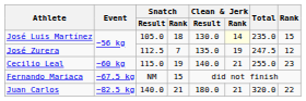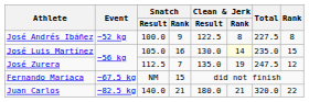+ row: José Andrés Ibáñez | −52 kg | 100.0 | 9 | 122.5 | 8 | 227.5 | 8
José Luis Martínez | Snatch / Rank: 18 -> 16
- row: Cecilio Leal | −60 kg | 115.0 | 19 | 140.0 | 21 | 255.0 | 23
